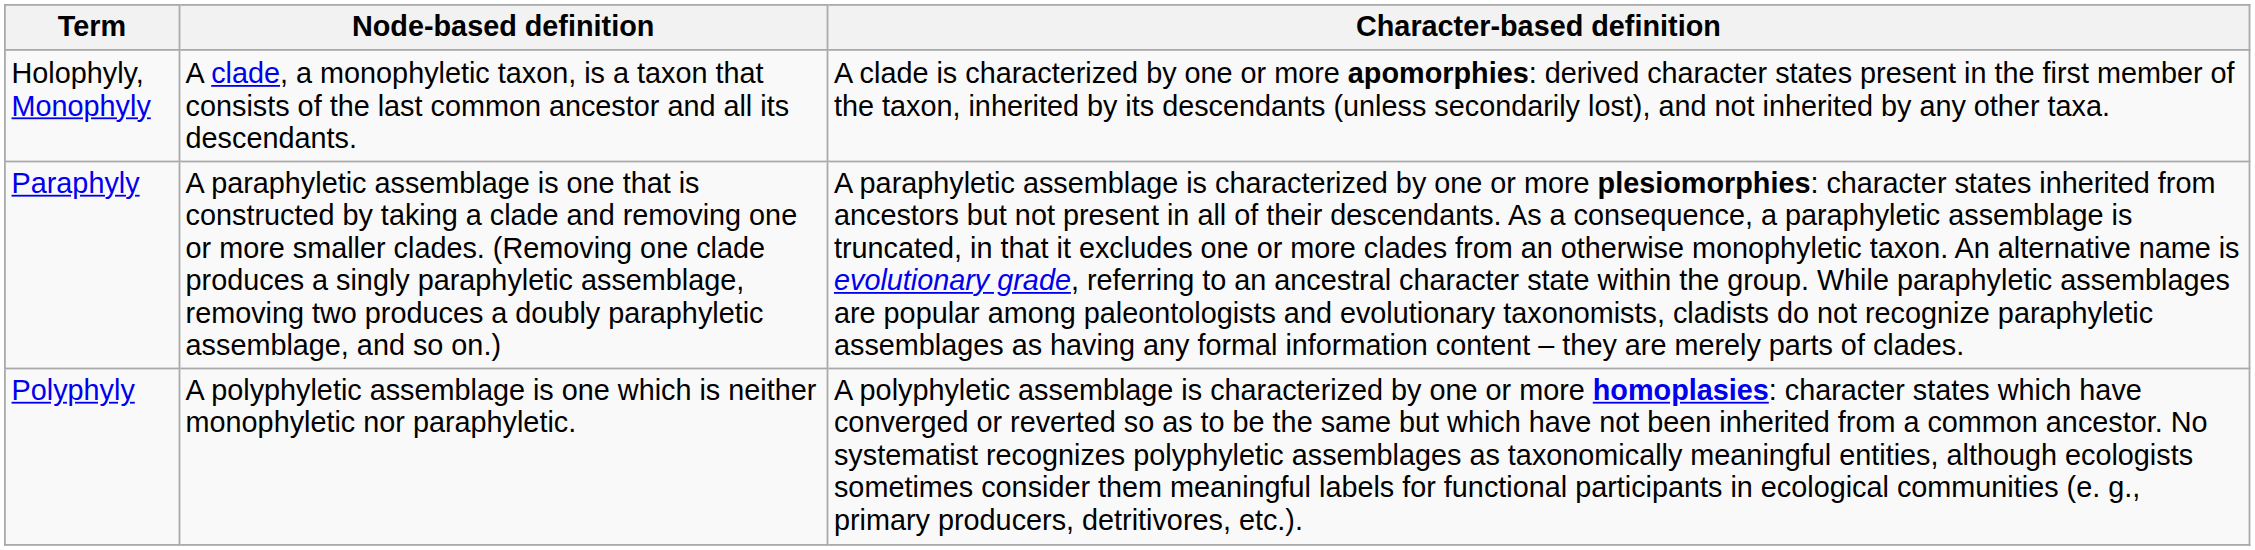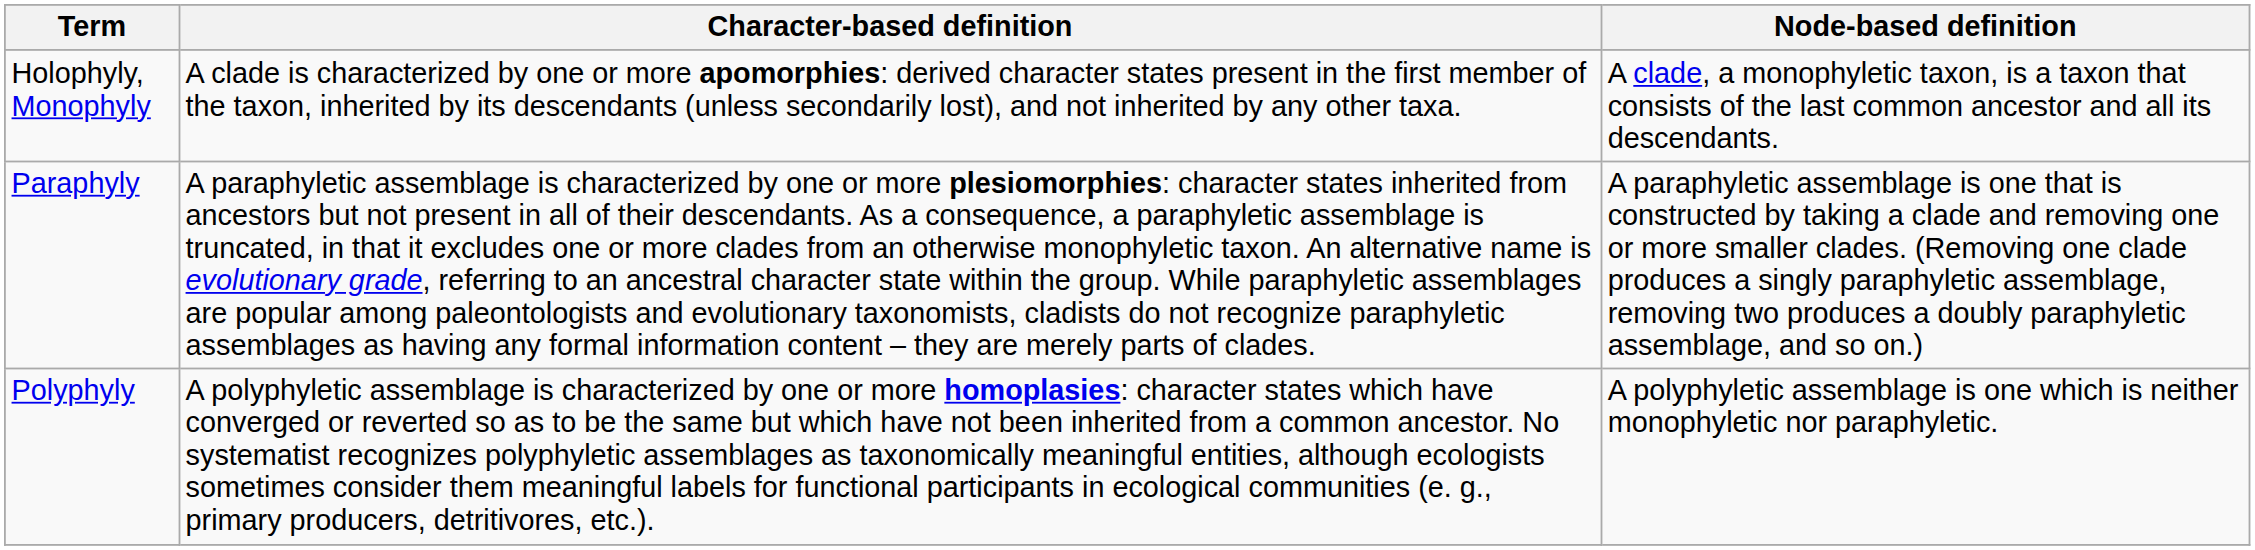columns swapped: Node-based definition <-> Character-based definition
